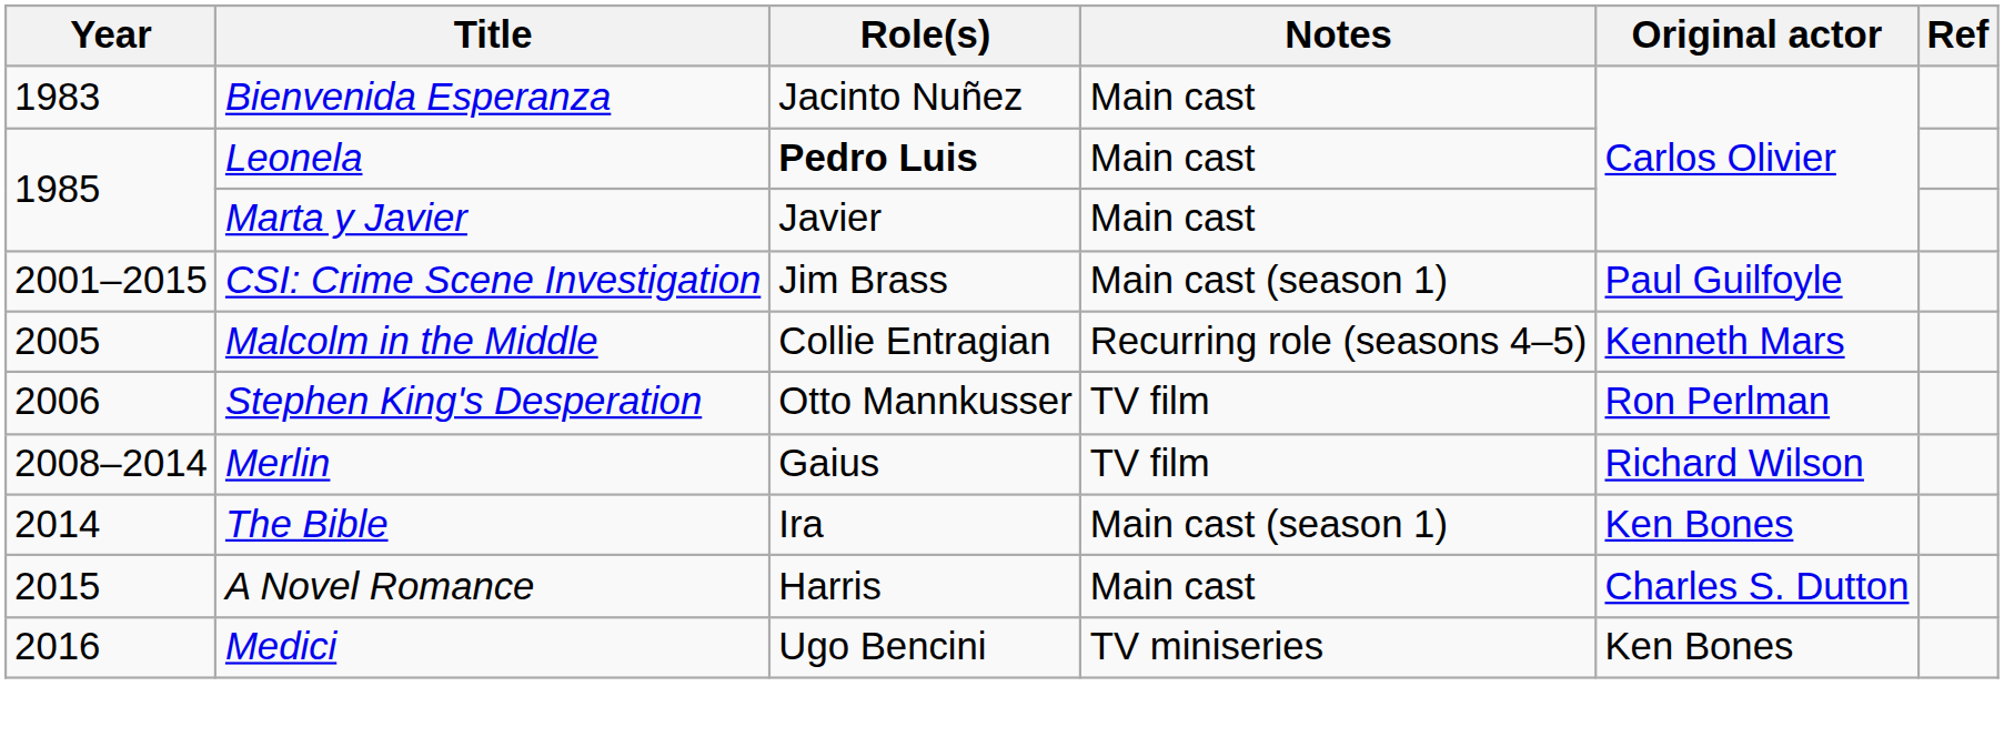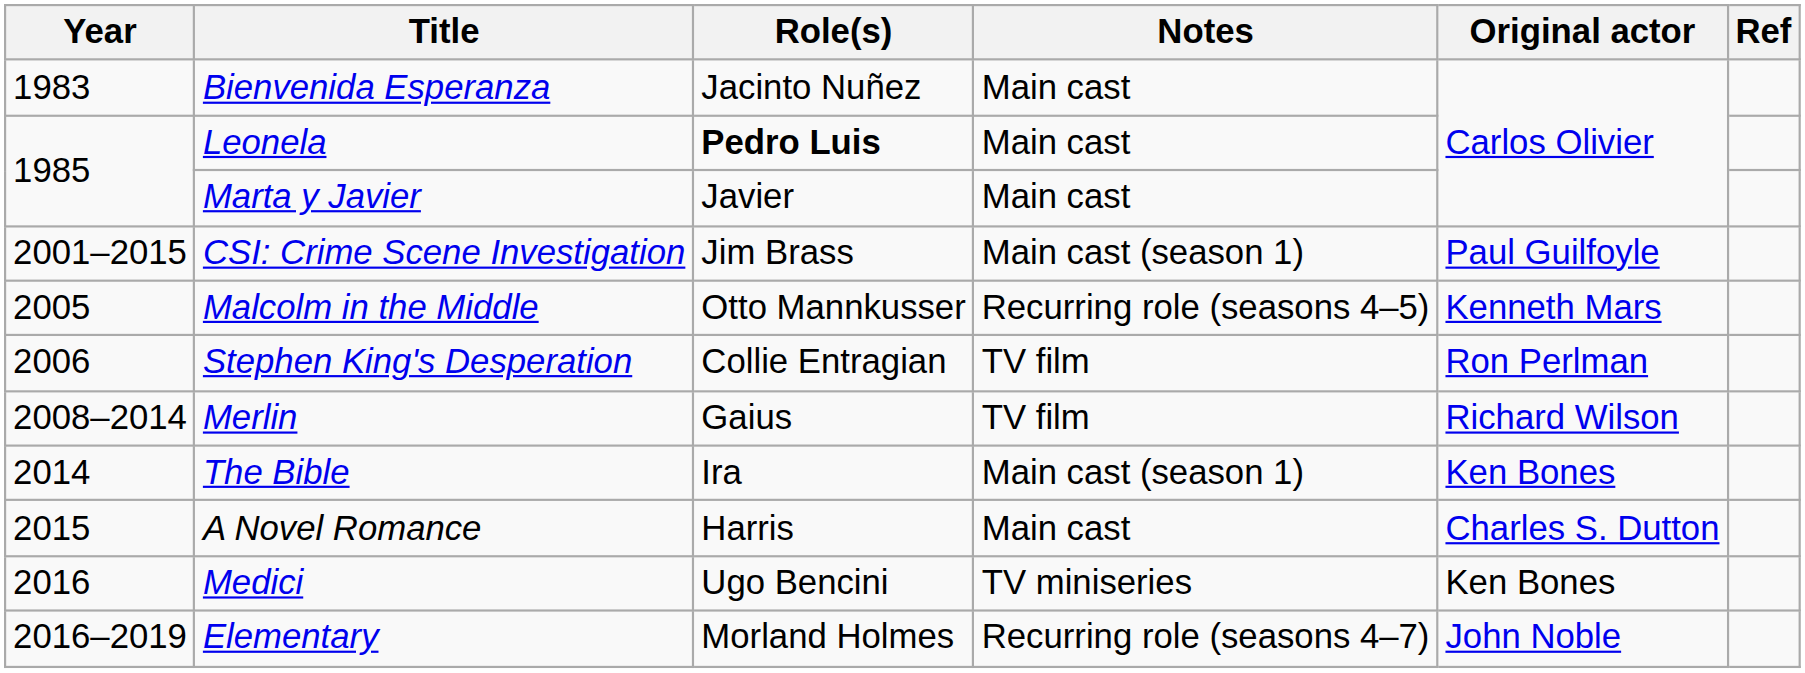Malcolm in the Middle | Role(s): Collie Entragian -> Otto Mannkusser
Stephen King's Desperation | Role(s): Otto Mannkusser -> Collie Entragian
+ row: 2016–2019 | Elementary | Morland Holmes | Recurring role (seasons 4–7) | John Noble
